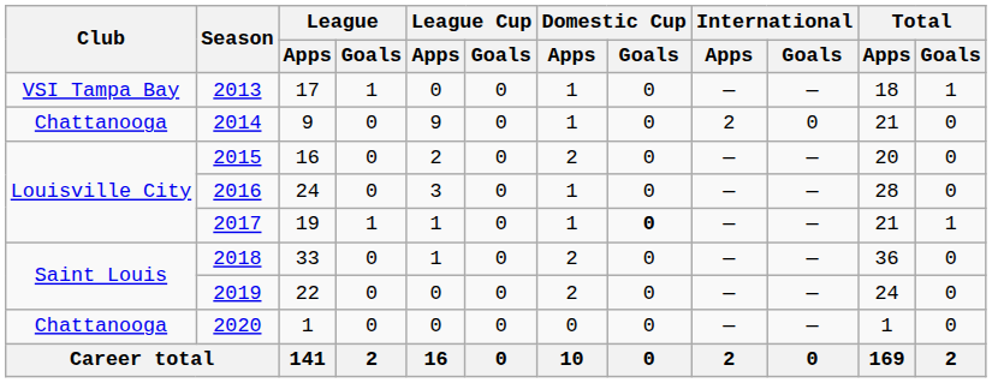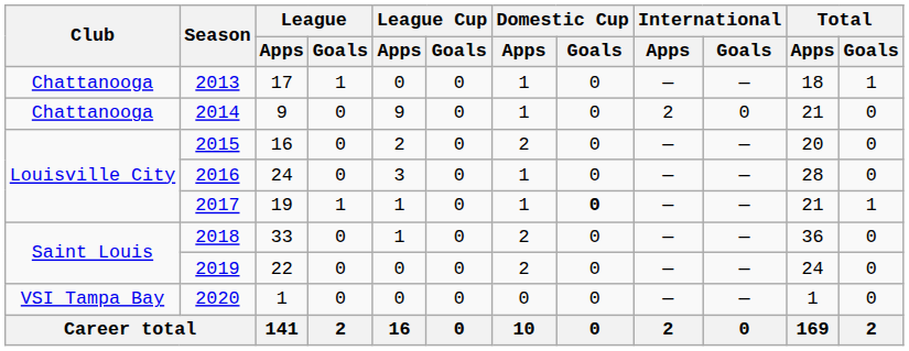2013 | Club: VSI Tampa Bay -> Chattanooga
2020 | Club: Chattanooga -> VSI Tampa Bay
